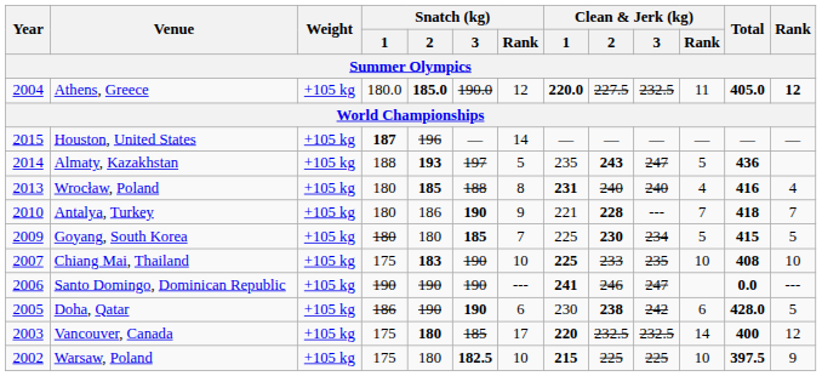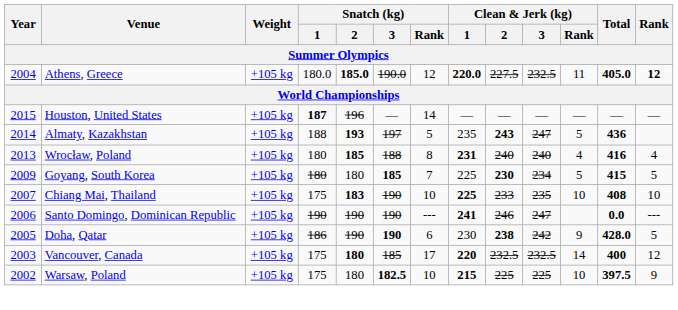- row: 2010 | Antalya, Turkey | +105 kg | 180 | 186 | 190 | 9 | 221 | 228 | --- | 7 | 418 | 7
Doha, Qatar | Clean & Jerk (kg) / Rank: 6 -> 9
